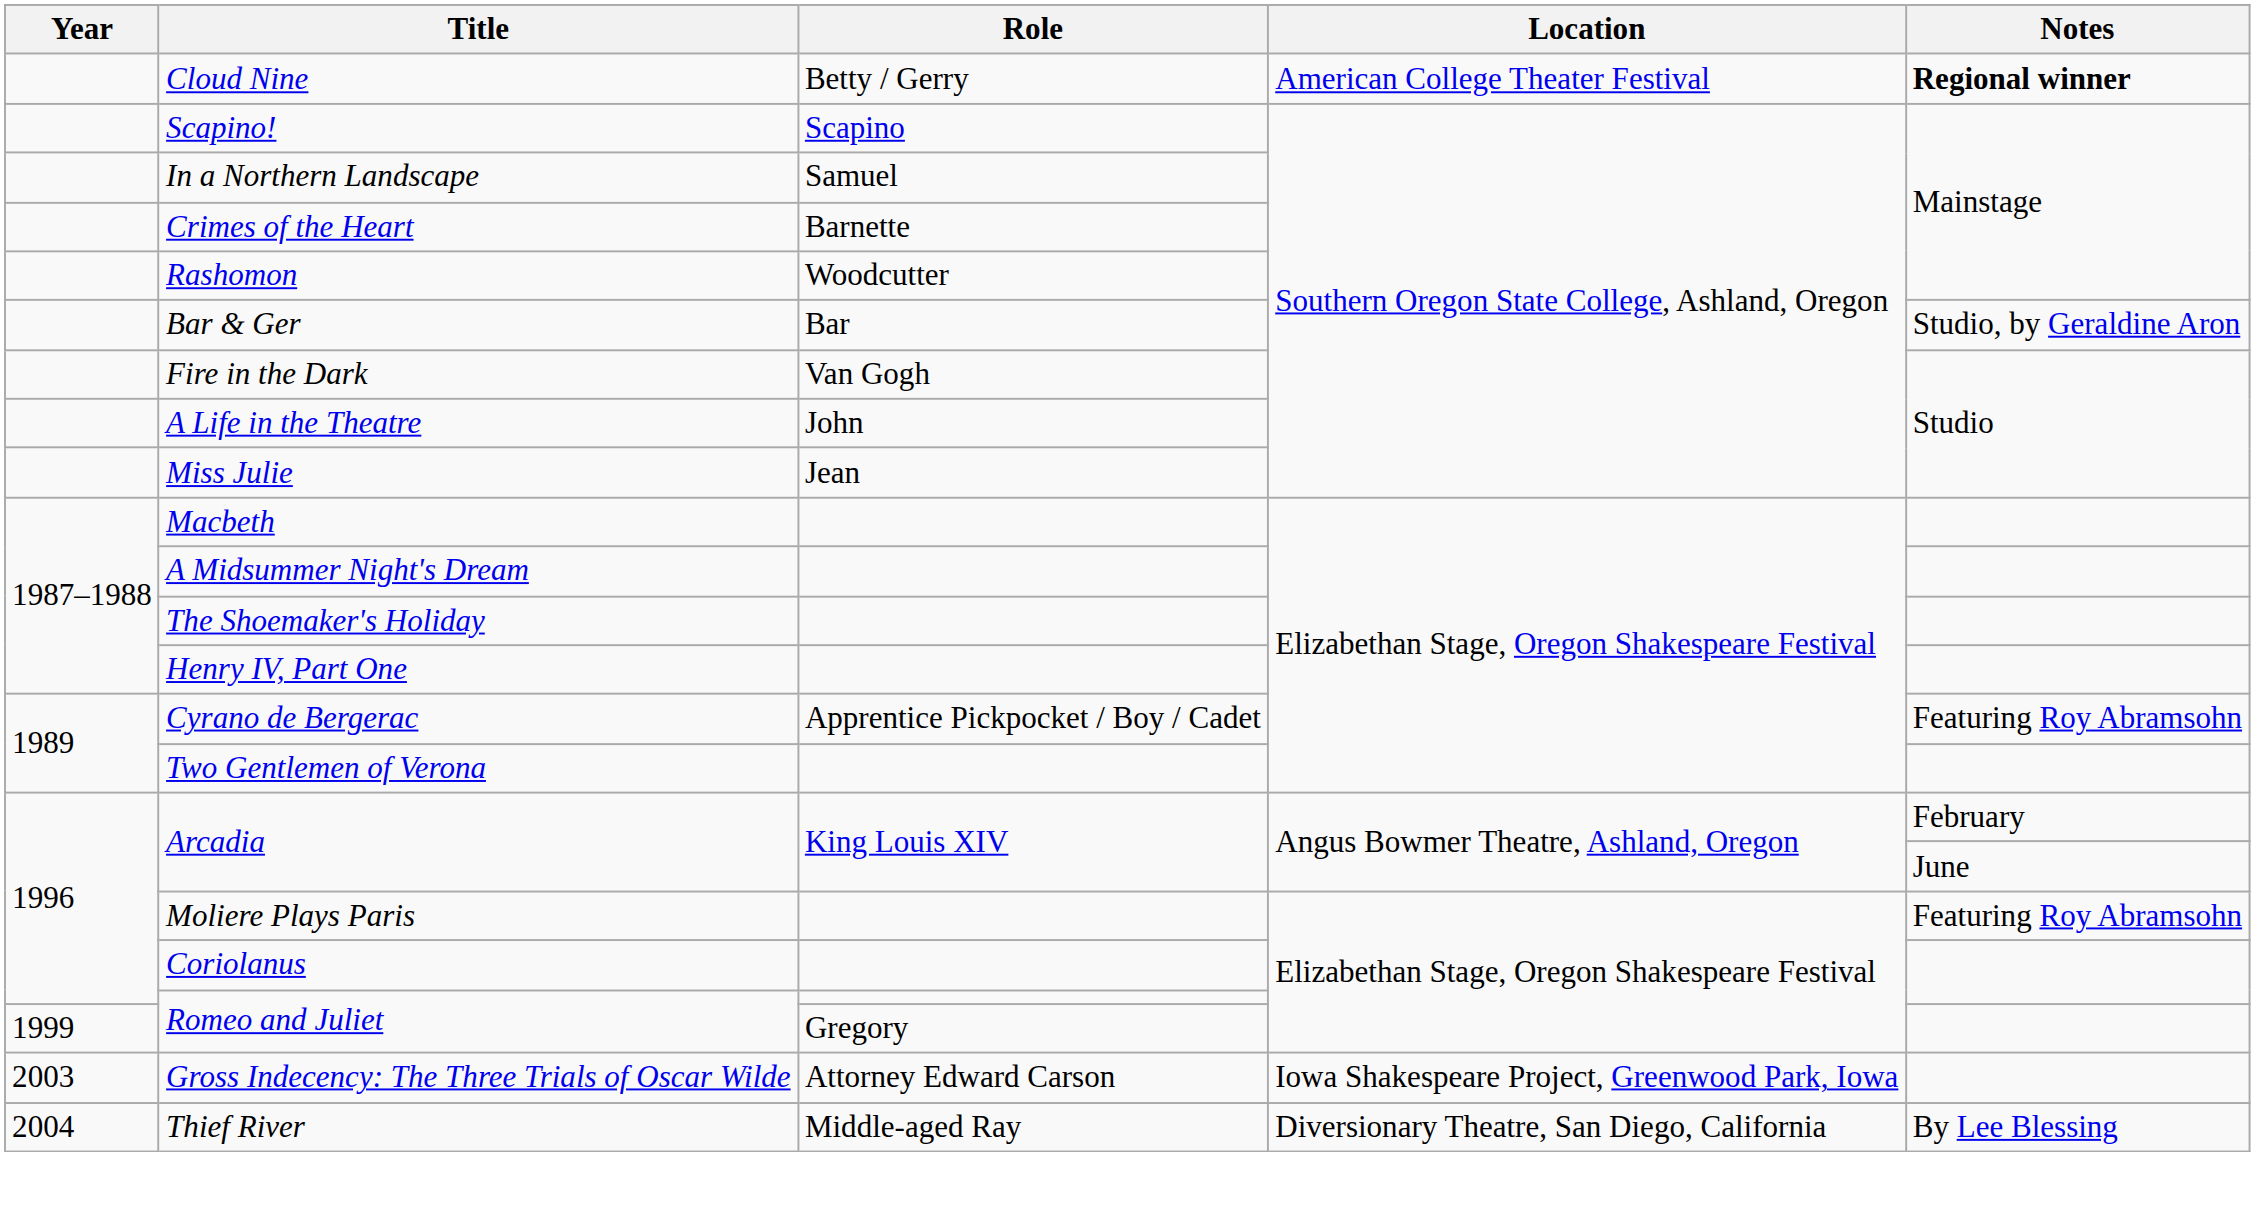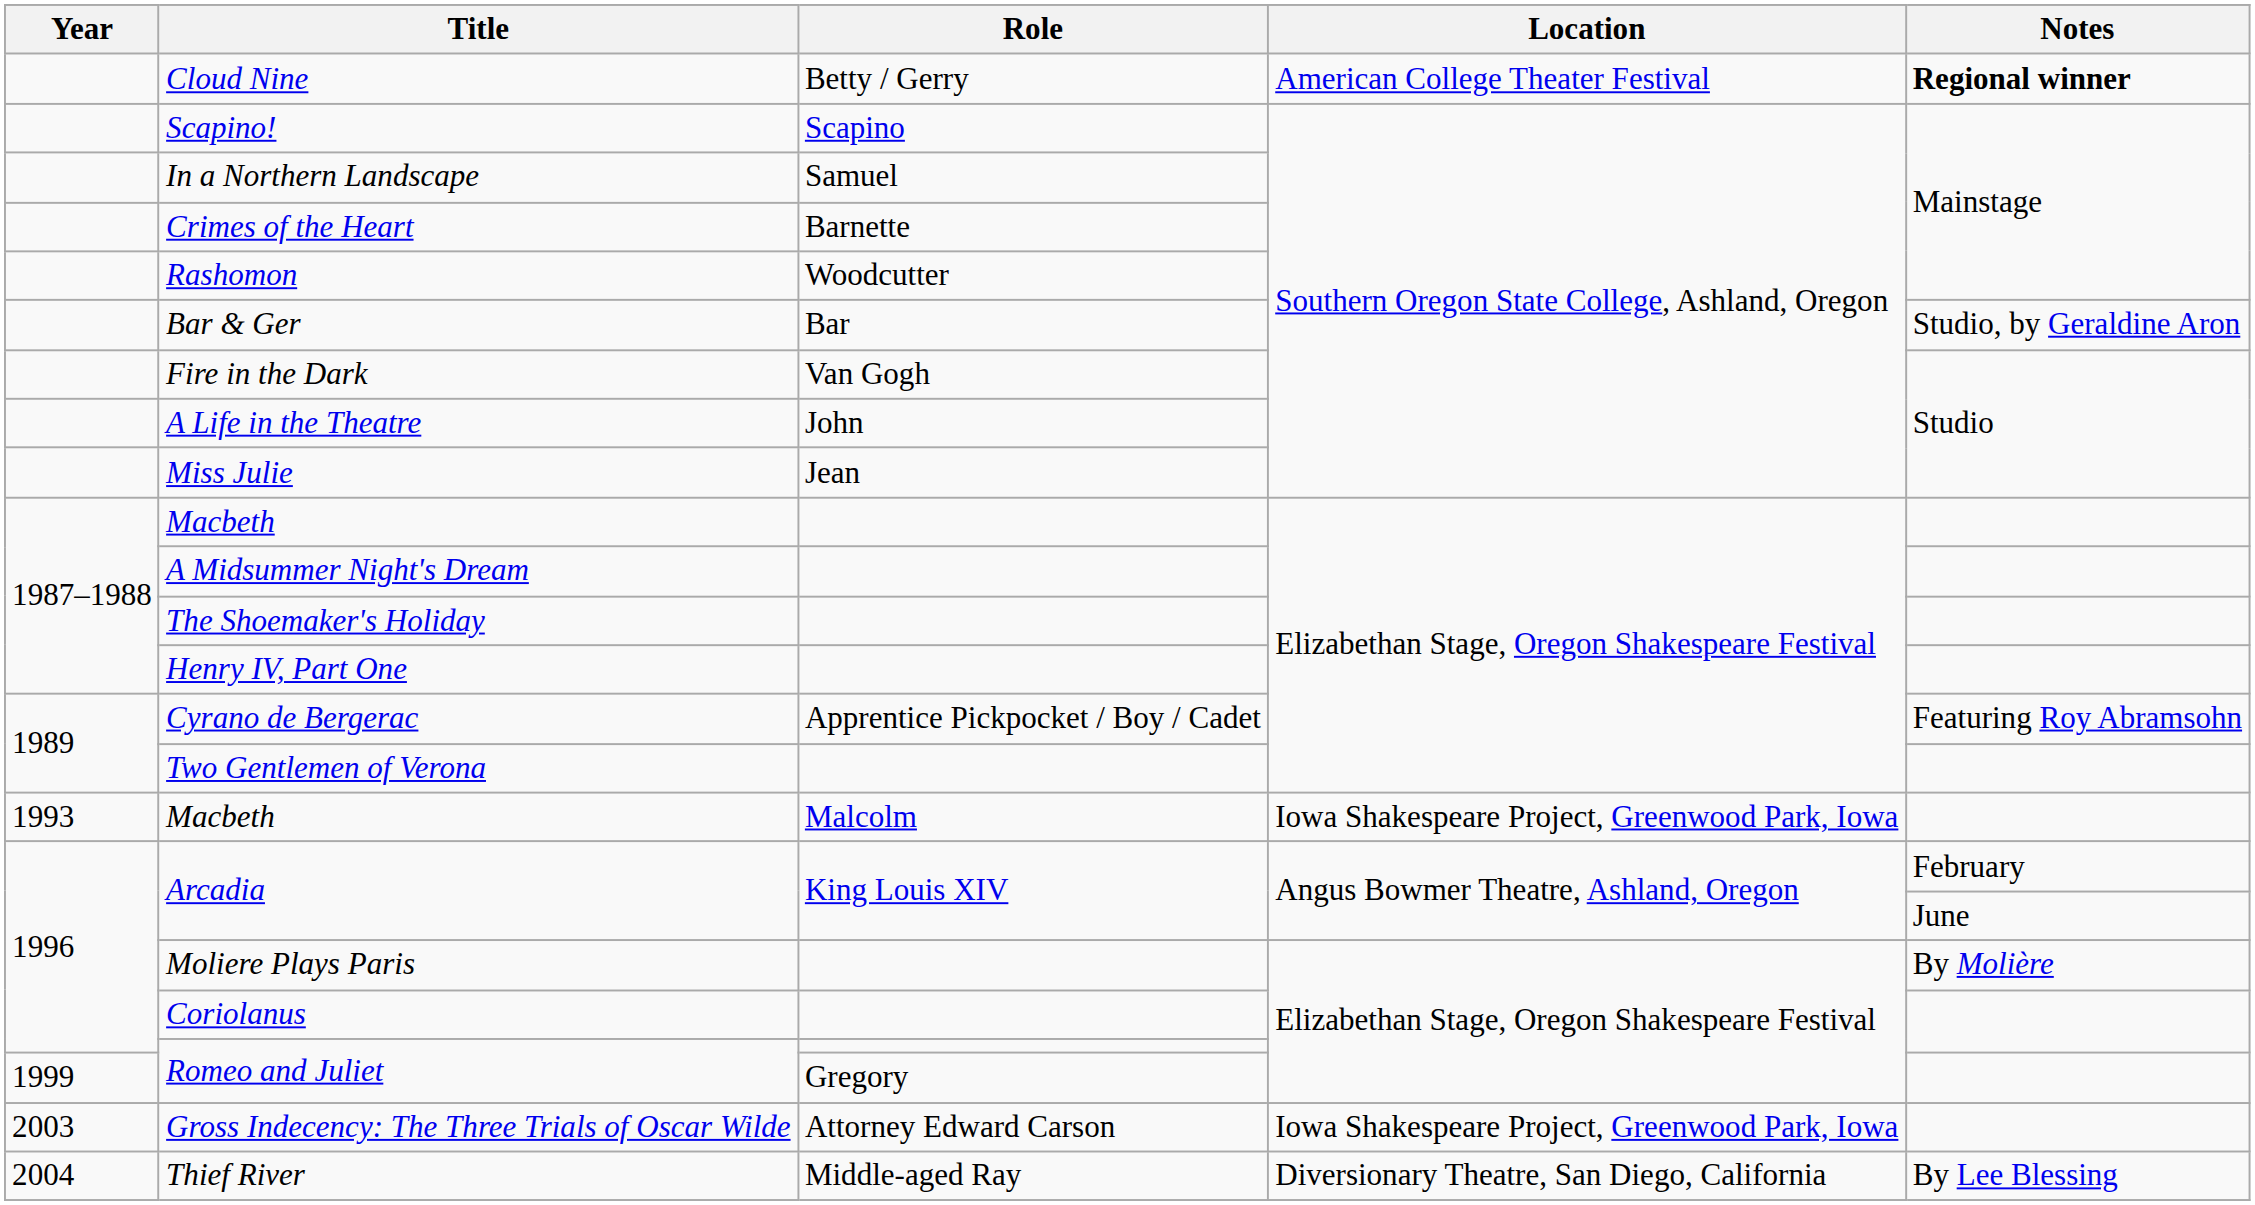+ row: 1993 | Macbeth | Malcolm | Iowa Shakespeare Project, Greenwood Park, Iowa
Moliere Plays Paris | Notes: Featuring Roy Abramsohn -> By Molière
